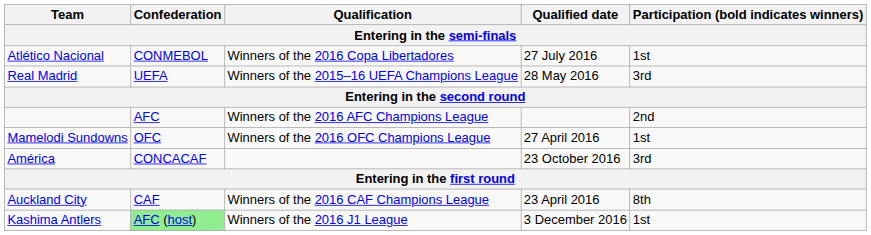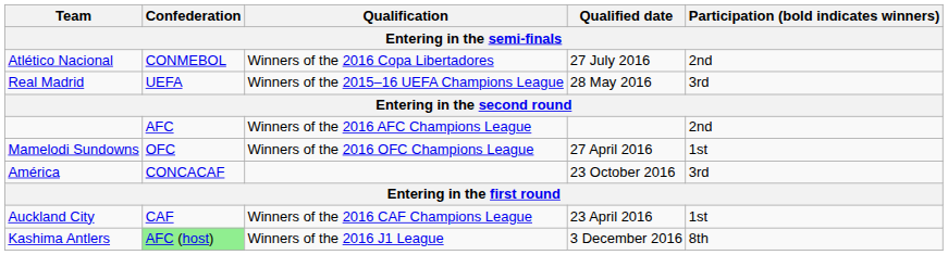Atlético Nacional | Participation (bold indicates winners): 1st -> 2nd
Auckland City | Participation (bold indicates winners): 8th -> 1st
Kashima Antlers | Participation (bold indicates winners): 1st -> 8th
